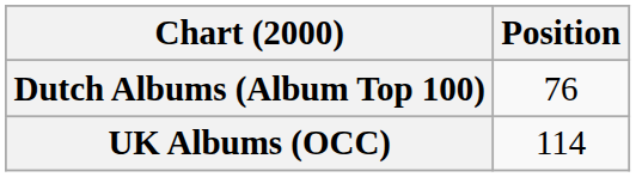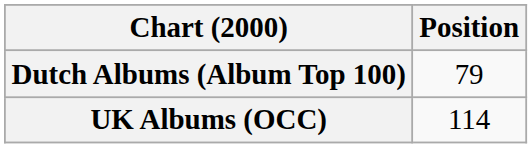Dutch Albums (Album Top 100) | Position: 76 -> 79
